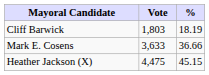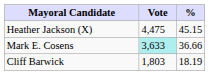rows swapped: Heather Jackson (X) <-> Cliff Barwick
Mark E. Cosens | Vote: no background -> paleturquoise background
